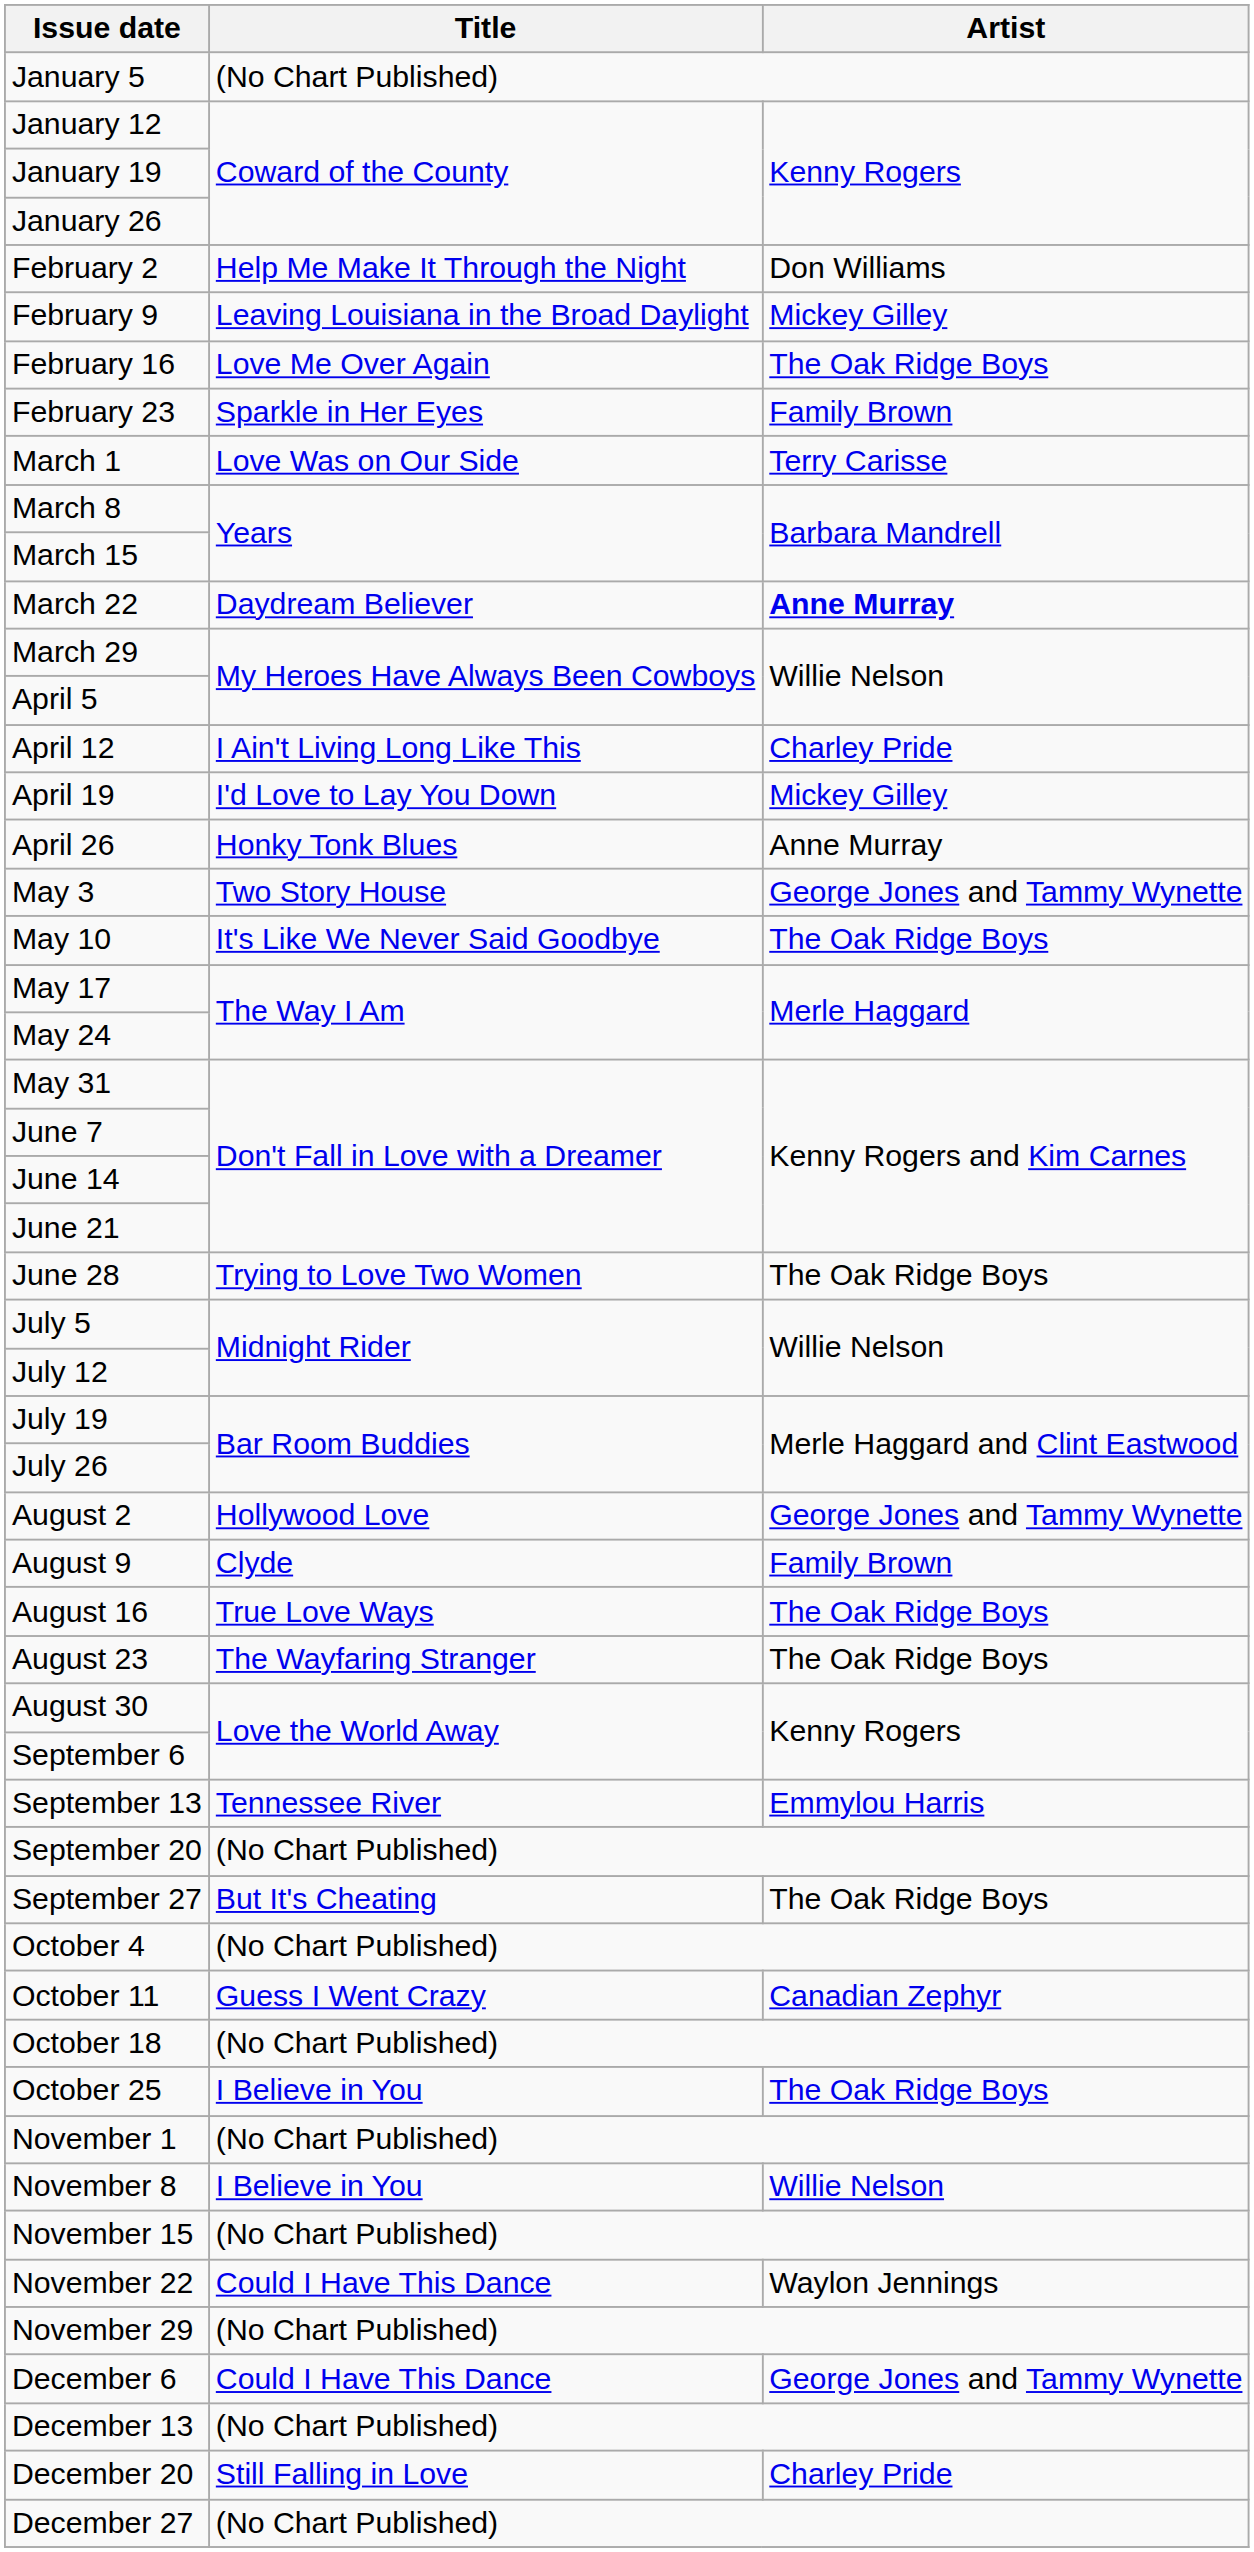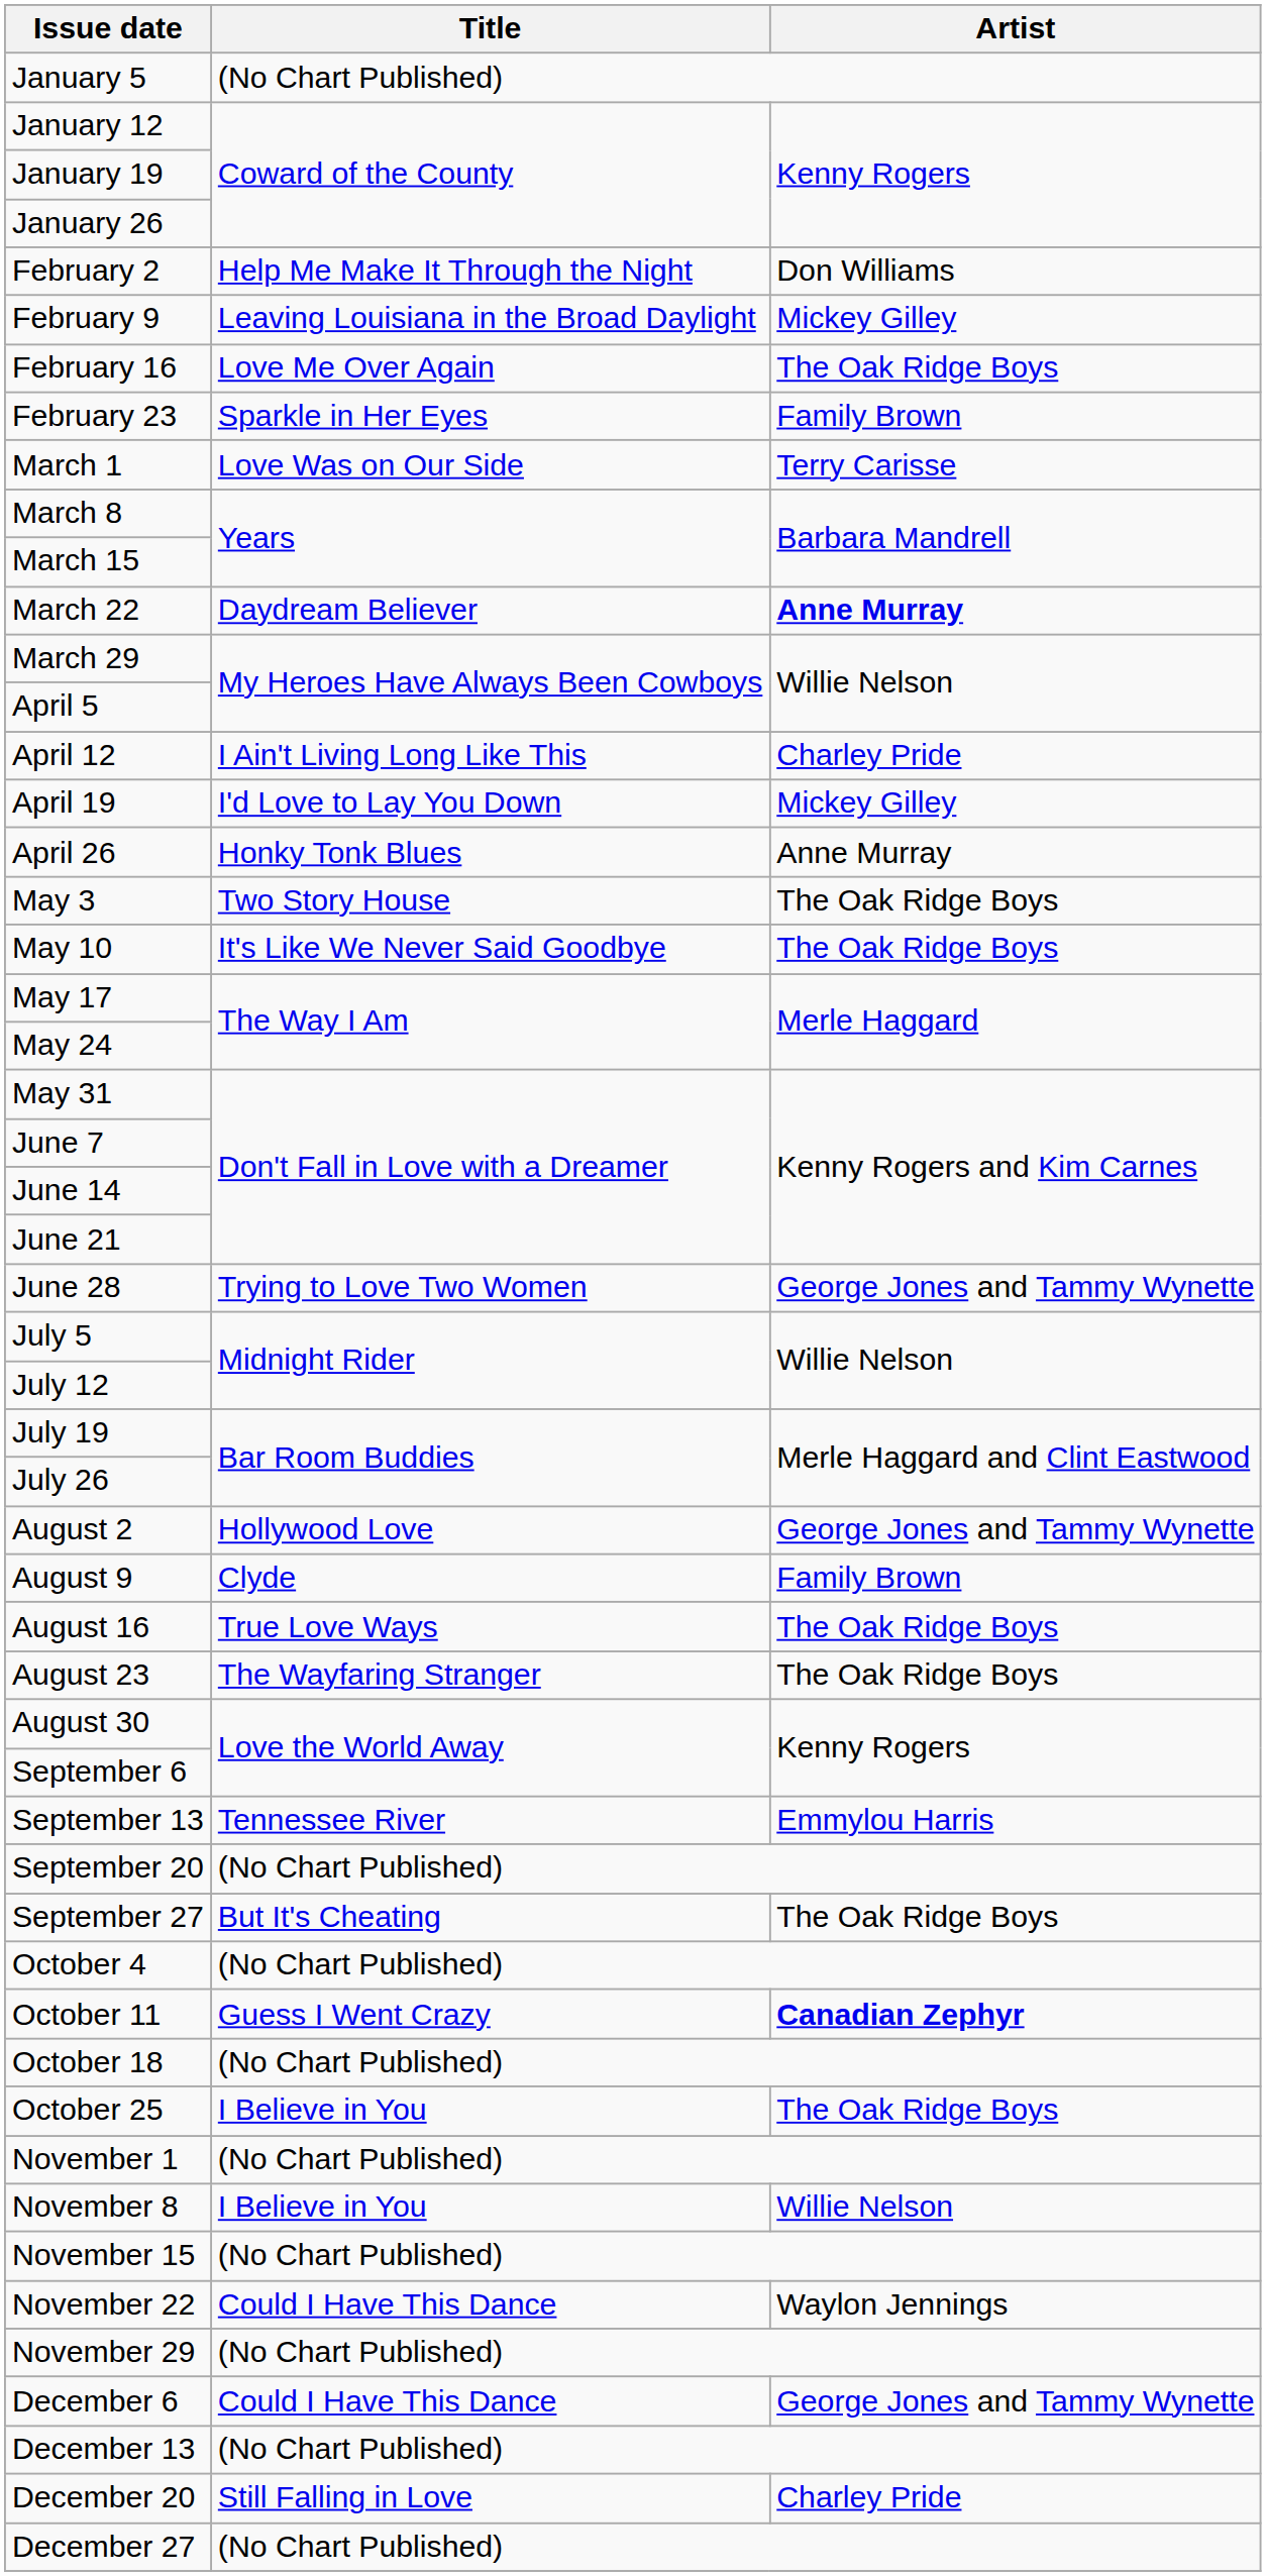May 3 | Artist: George Jones and Tammy Wynette -> The Oak Ridge Boys
June 28 | Artist: The Oak Ridge Boys -> George Jones and Tammy Wynette
October 11 | Artist: normal -> bold
